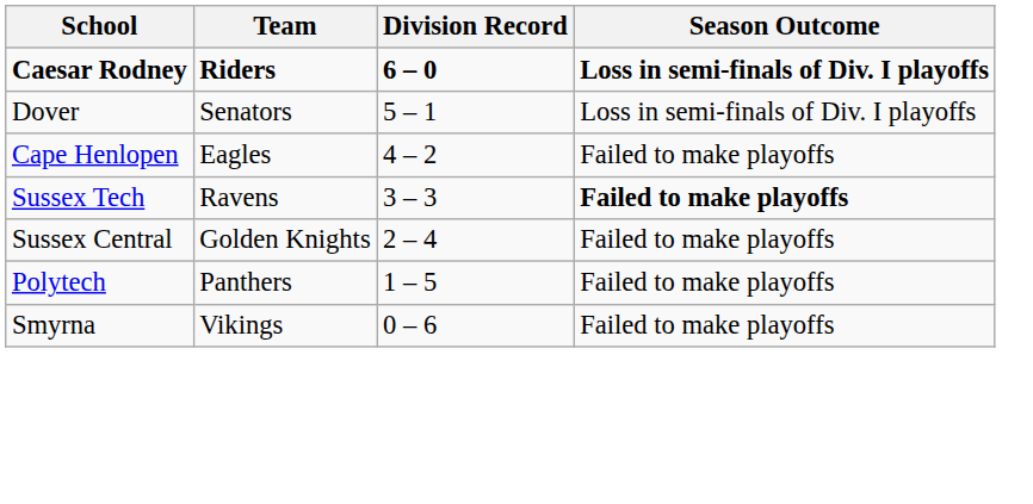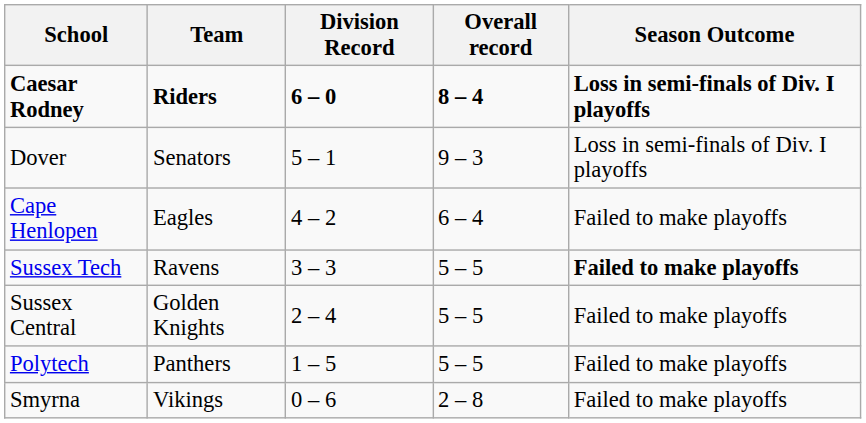+ column: Overall record | 8 – 4 | 9 – 3 | 6 – 4 | 5 – 5 | 5 – 5 | 5 – 5 | 2 – 8
